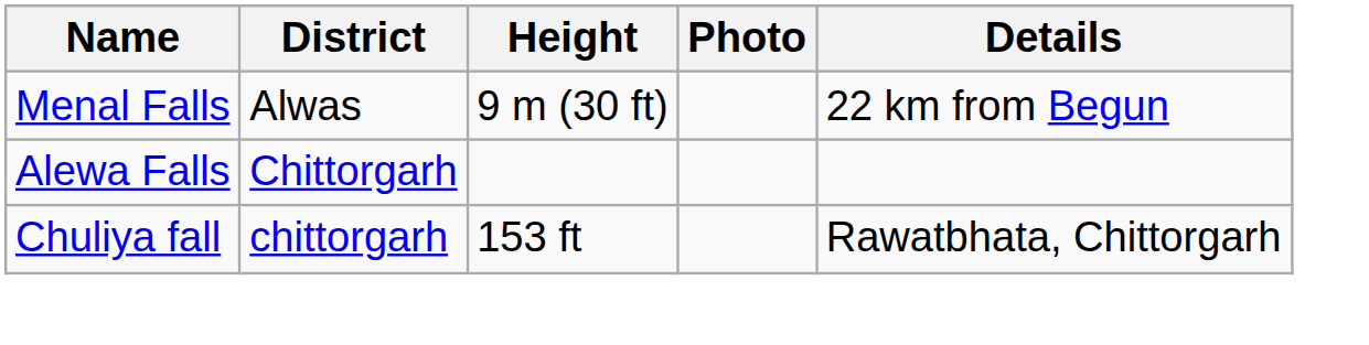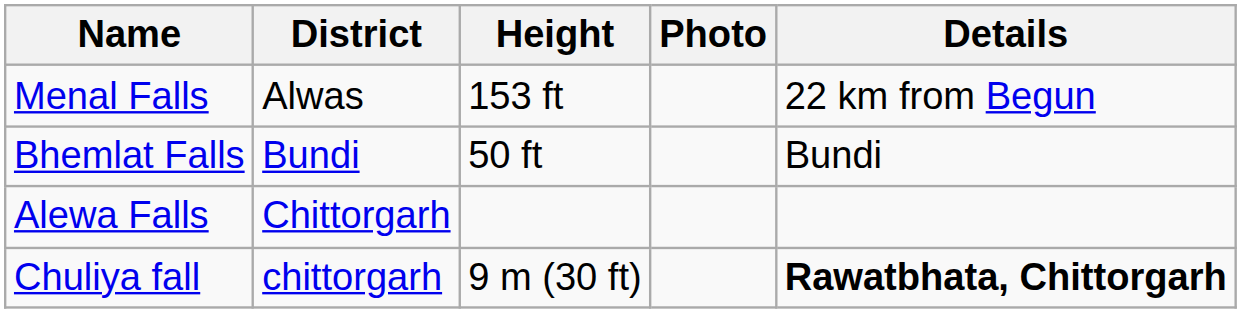Menal Falls | Height: 9 m (30 ft) -> 153 ft
+ row: Bhemlat Falls | Bundi | 50 ft | Bundi
Chuliya fall | Height: 153 ft -> 9 m (30 ft)
Chuliya fall | Details: normal -> bold
